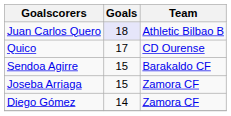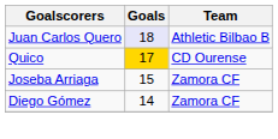Quico | Goals: no background -> gold background
- row: Sendoa Agirre | 15 | Barakaldo CF
